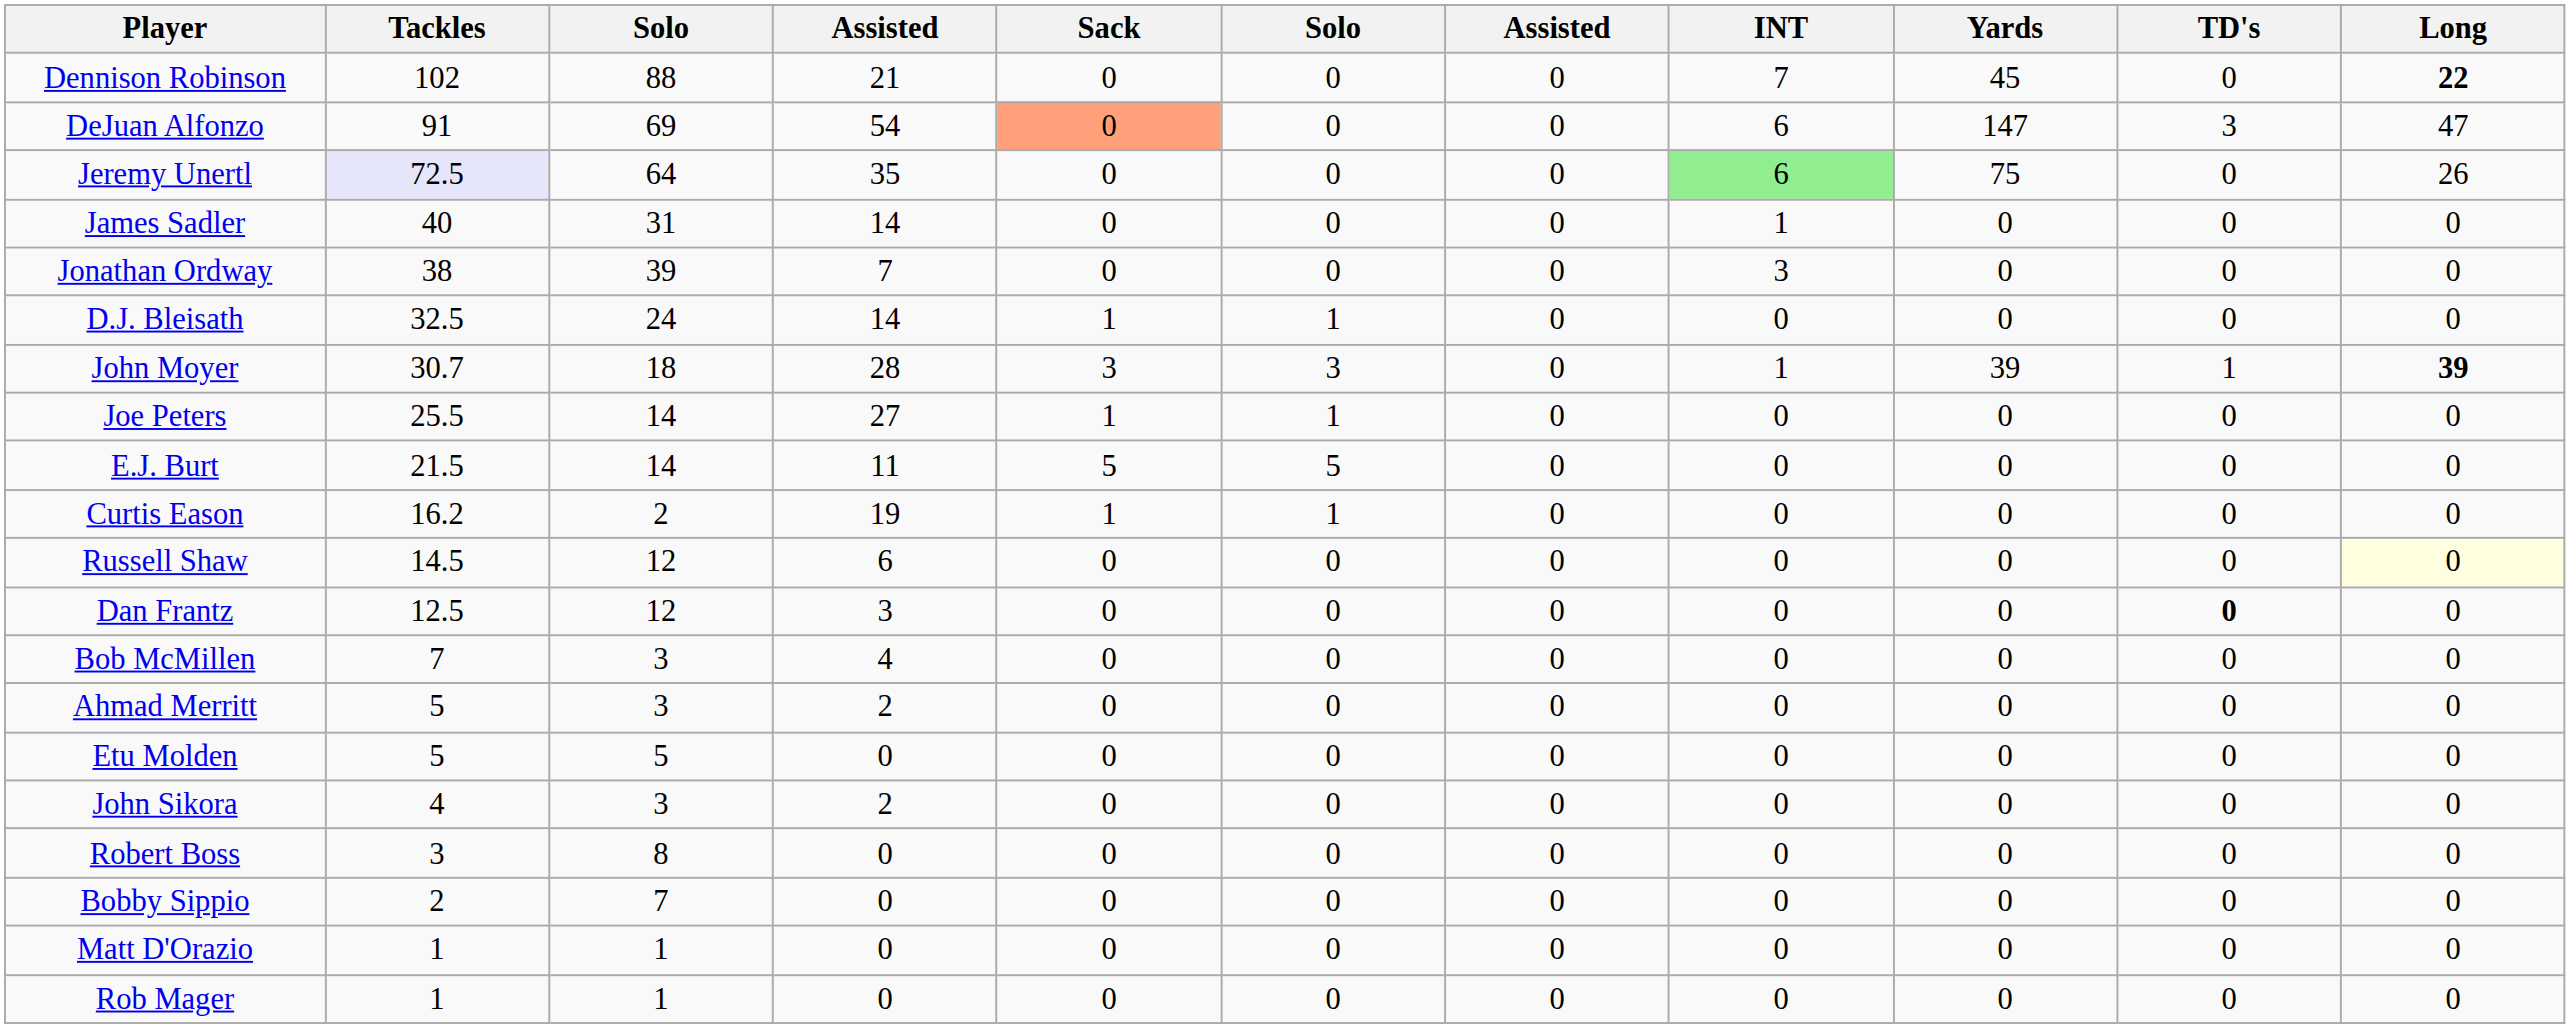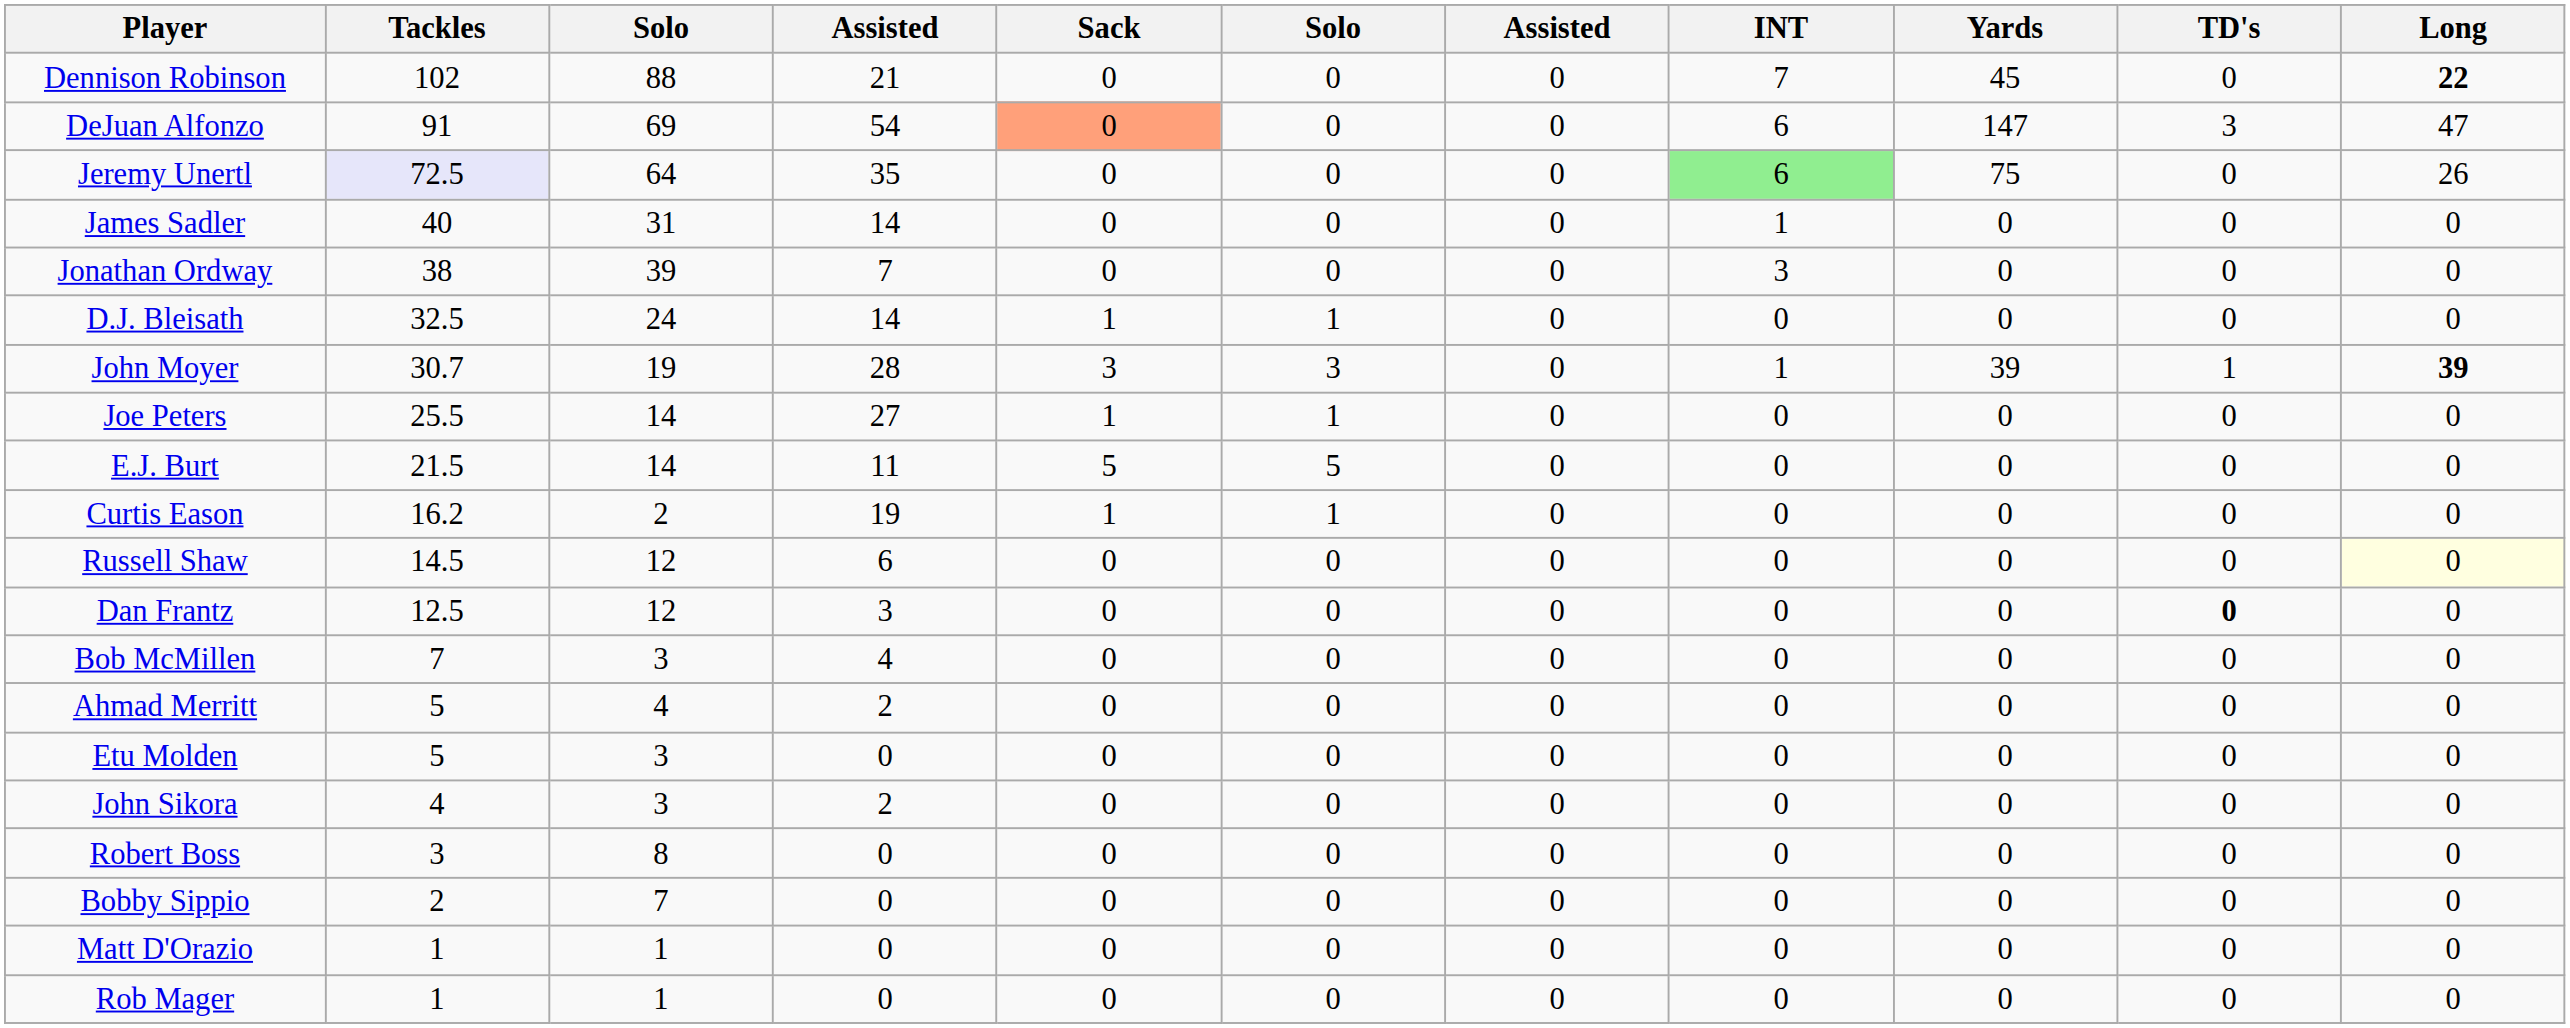John Moyer | column 3: 18 -> 19
Ahmad Merritt | column 3: 3 -> 4
Etu Molden | column 3: 5 -> 3
